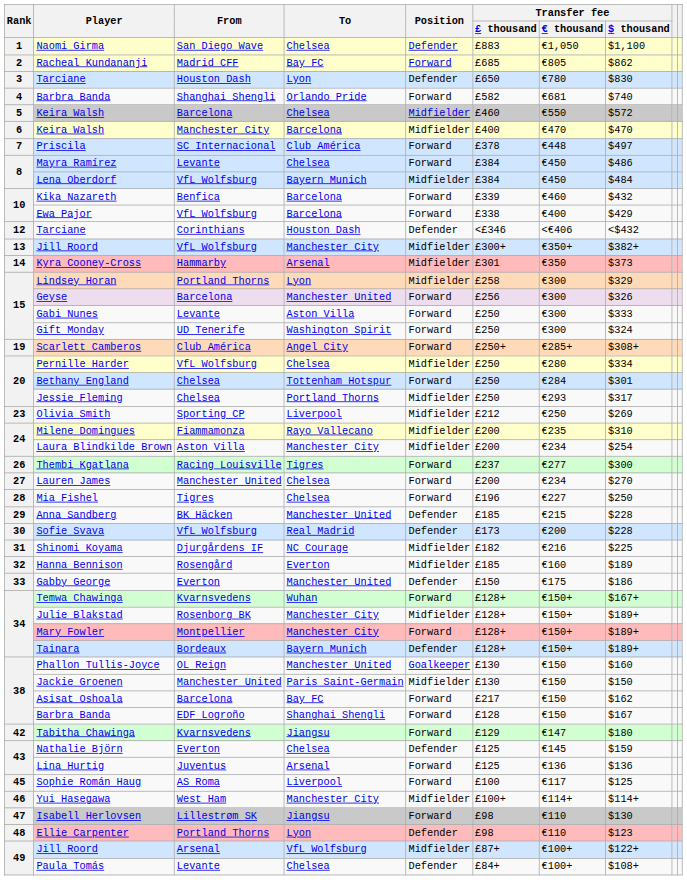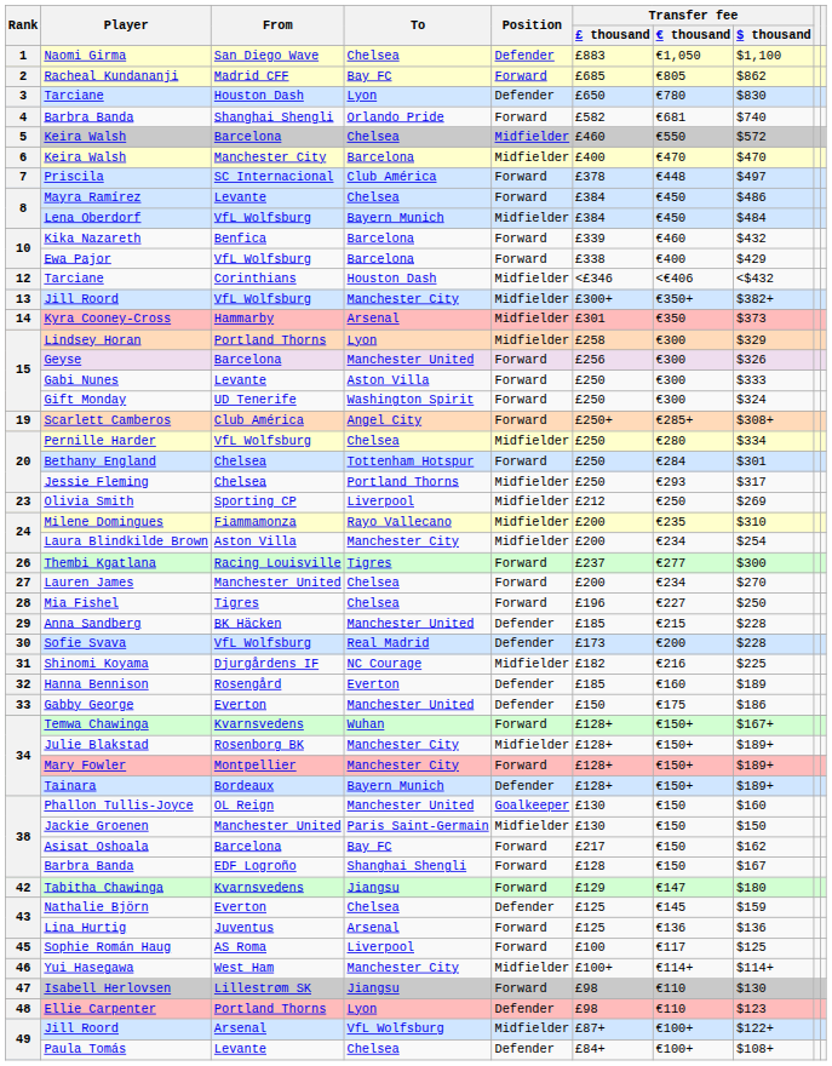Tarciane / Corinthians | Position: Defender -> Midfielder
Hanna Bennison | Position: Midfielder -> Defender
